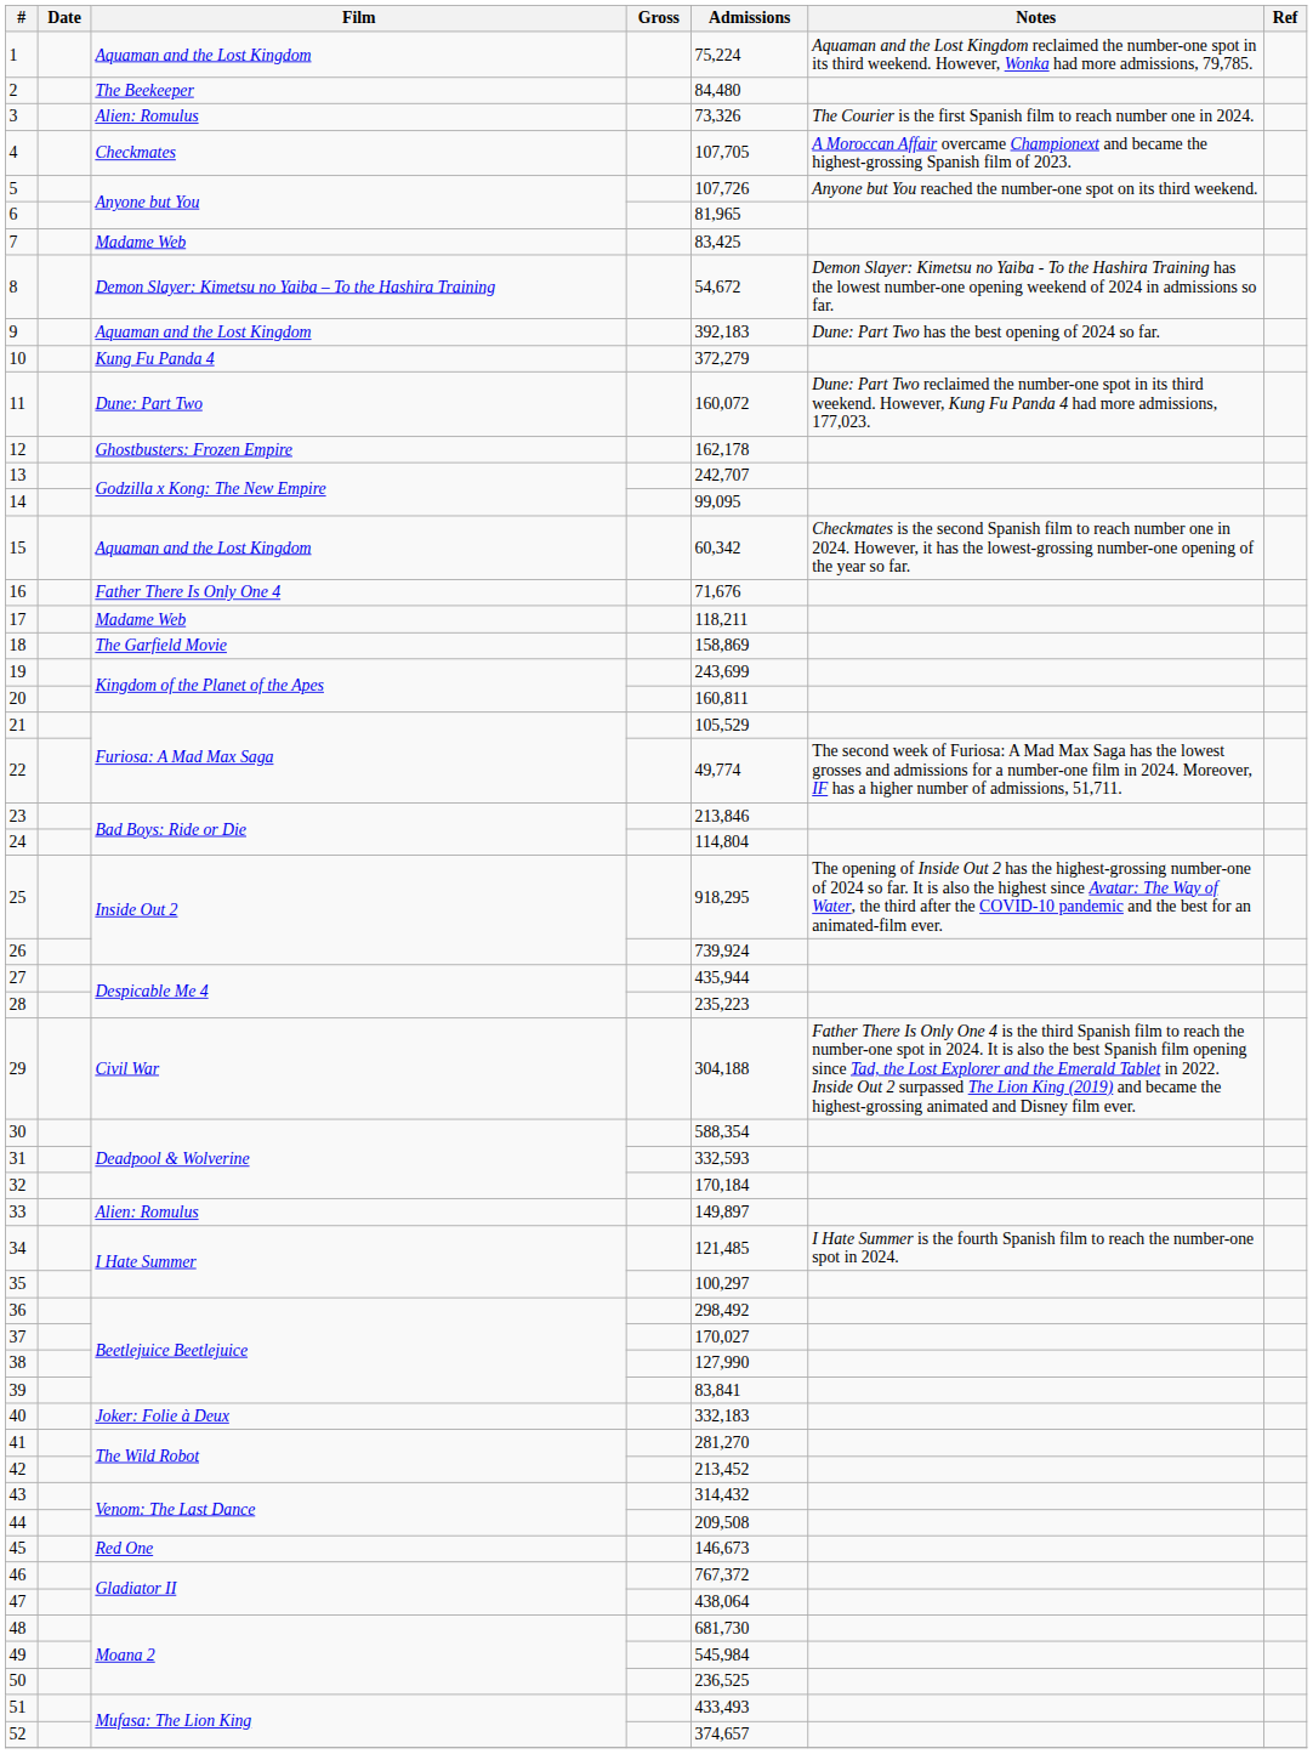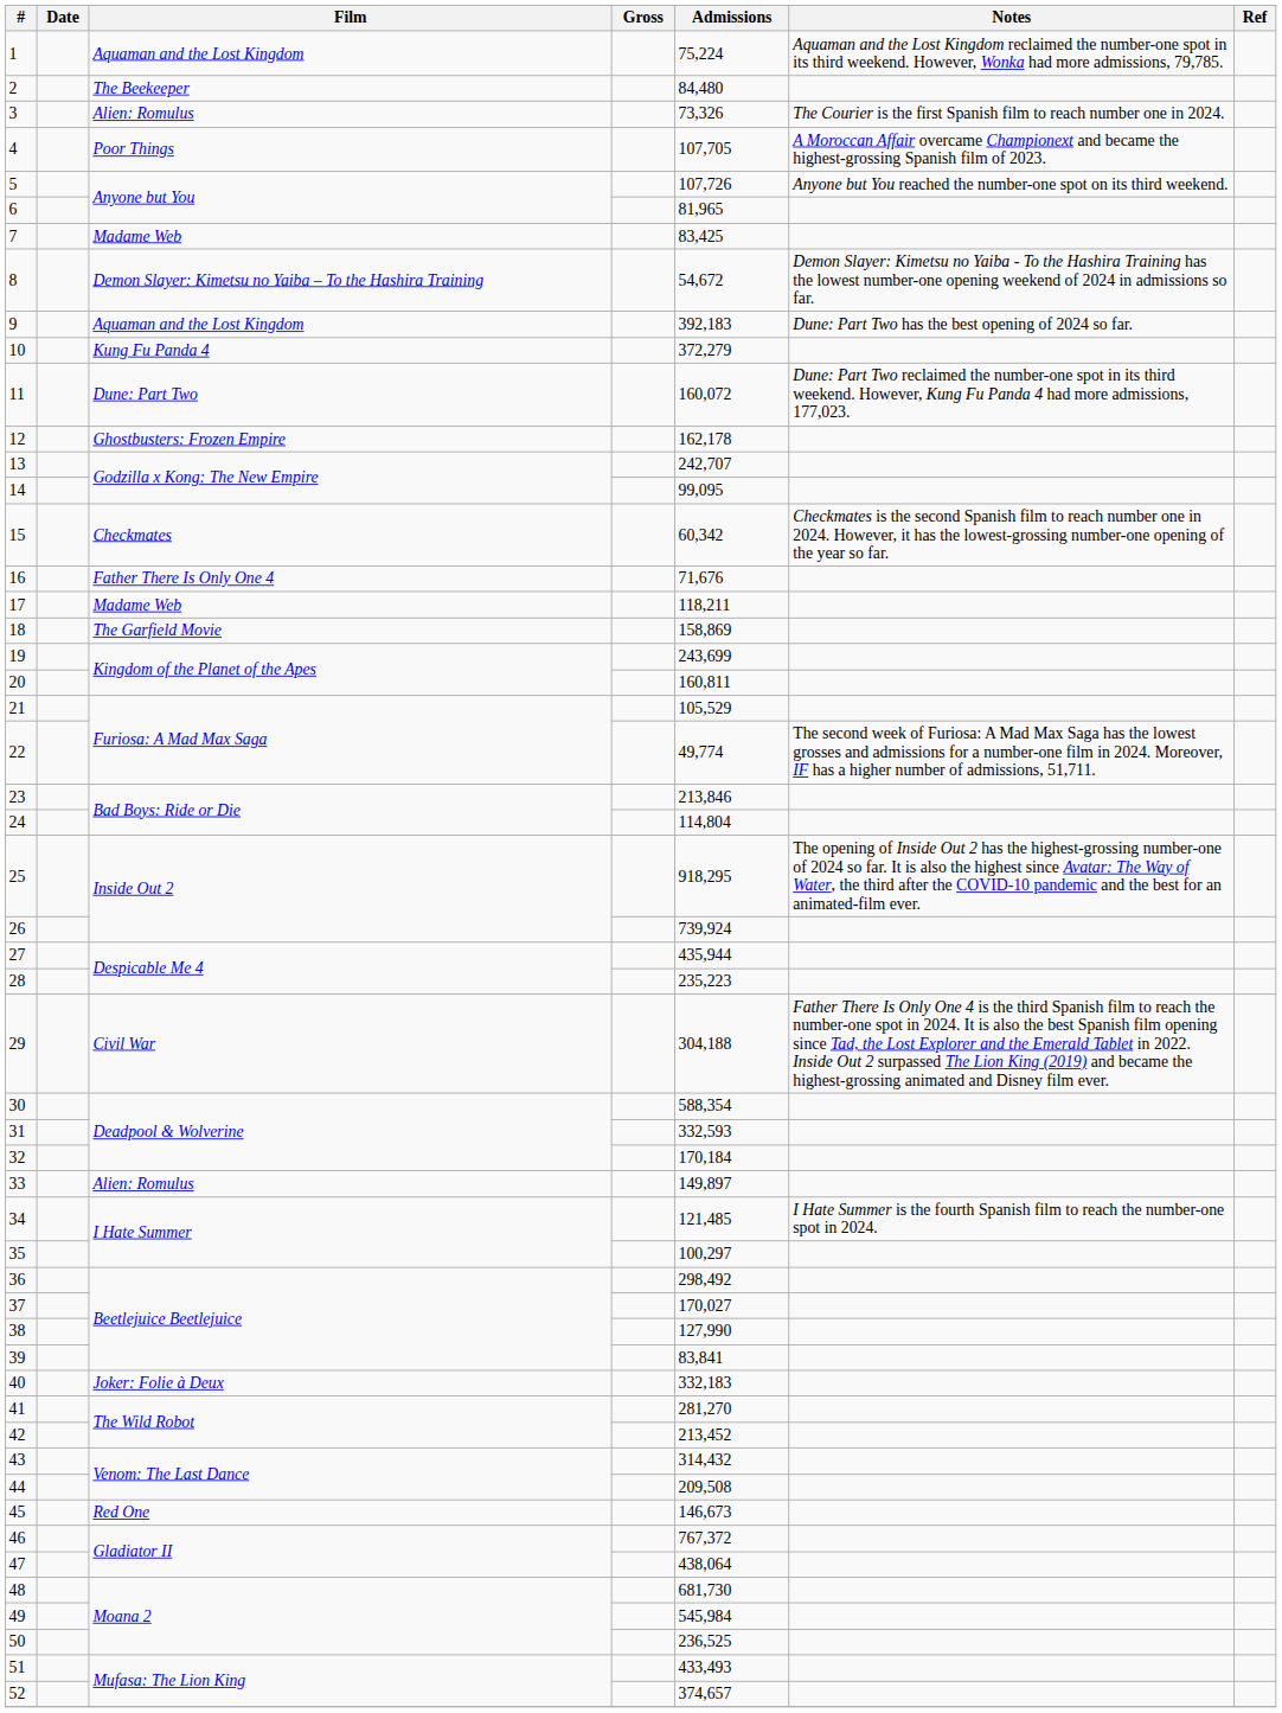4 | Film: Checkmates -> Poor Things
15 | Film: Aquaman and the Lost Kingdom -> Checkmates
